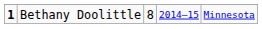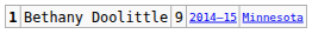Bethany Doolittle | column 3: 8 -> 9
